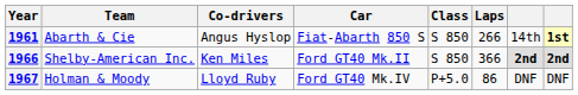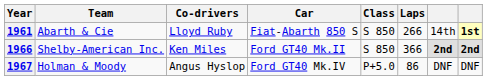1961 | Co-drivers: Angus Hyslop -> Lloyd Ruby
1967 | Co-drivers: Lloyd Ruby -> Angus Hyslop
